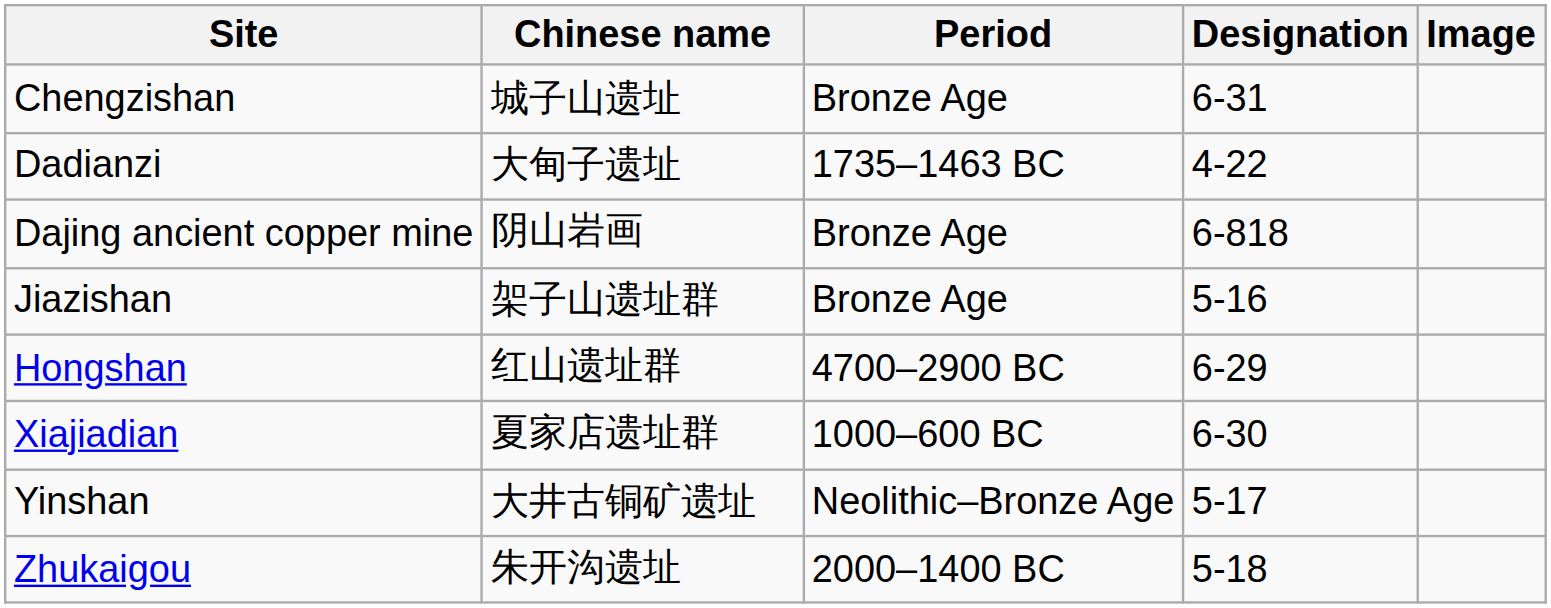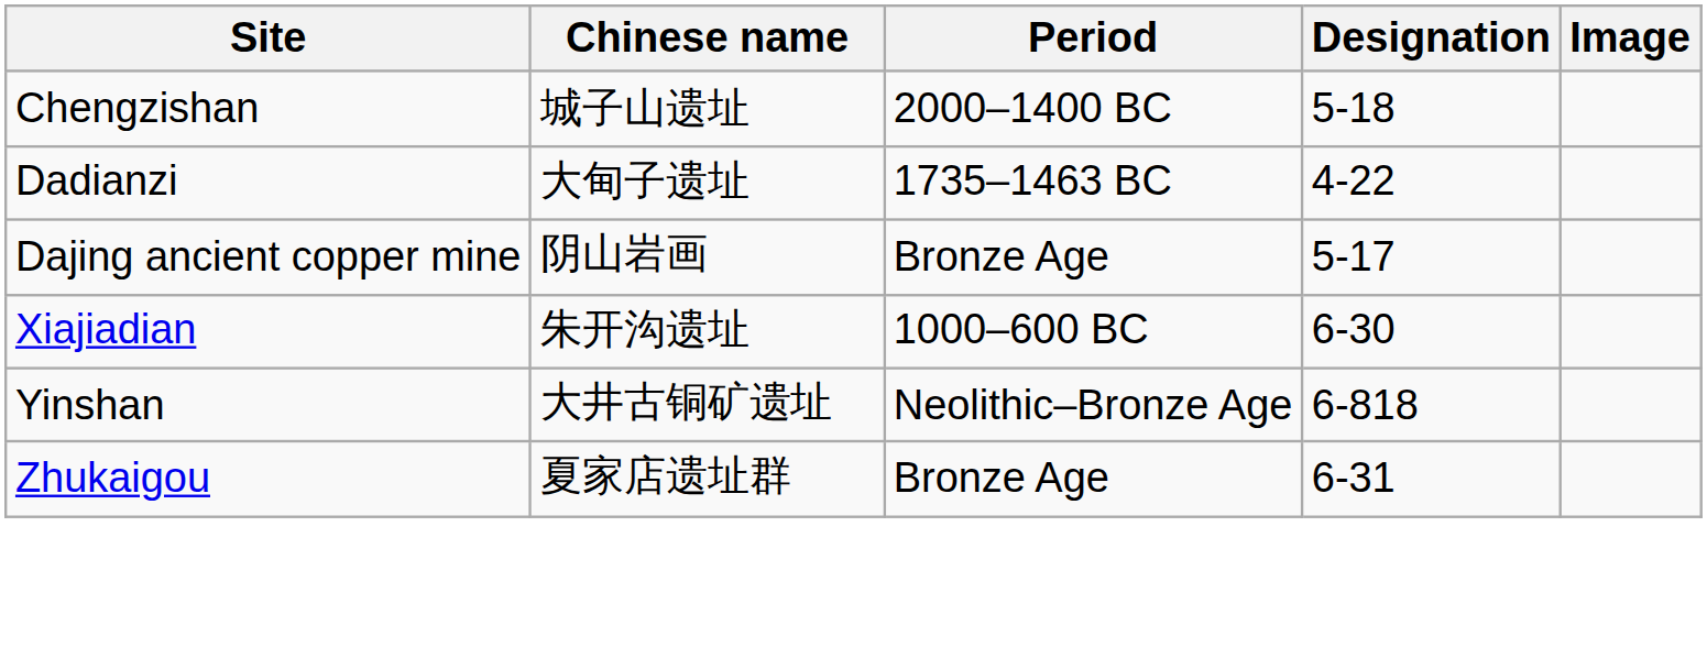Chengzishan | Period: Bronze Age -> 2000–1400 BC
Chengzishan | Designation: 6-31 -> 5-18
Dajing ancient copper mine | Designation: 6-818 -> 5-17
- row: Jiazishan | 架子山遗址群 | Bronze Age | 5-16
- row: Hongshan | 红山遗址群 | 4700–2900 BC | 6-29
Xiajiadian | Chinese name: 夏家店遗址群 -> 朱开沟遗址
Yinshan | Designation: 5-17 -> 6-818
Zhukaigou | Chinese name: 朱开沟遗址 -> 夏家店遗址群
Zhukaigou | Period: 2000–1400 BC -> Bronze Age
Zhukaigou | Designation: 5-18 -> 6-31
